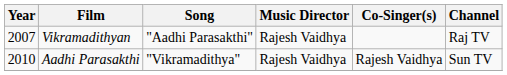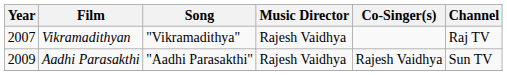Vikramadithyan | Song: "Aadhi Parasakthi" -> "Vikramadithya"
Aadhi Parasakthi | Year: 2010 -> 2009
Aadhi Parasakthi | Song: "Vikramadithya" -> "Aadhi Parasakthi"
